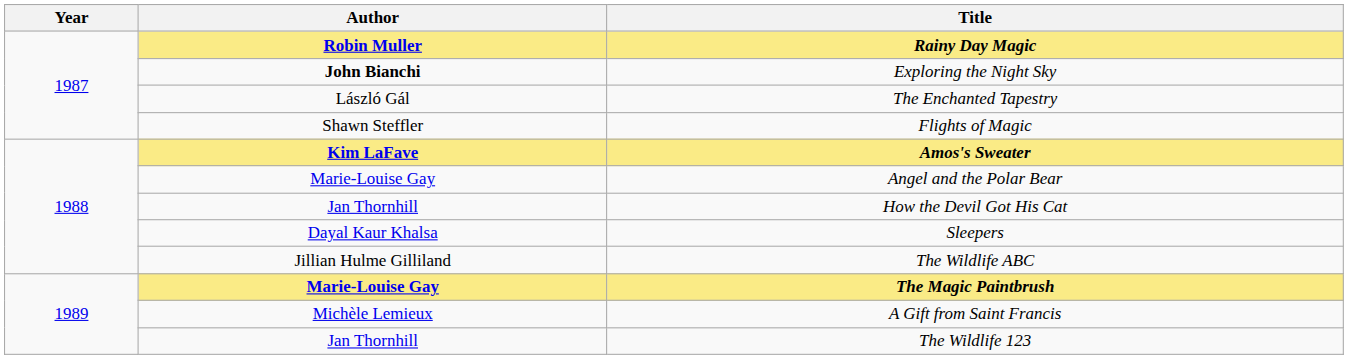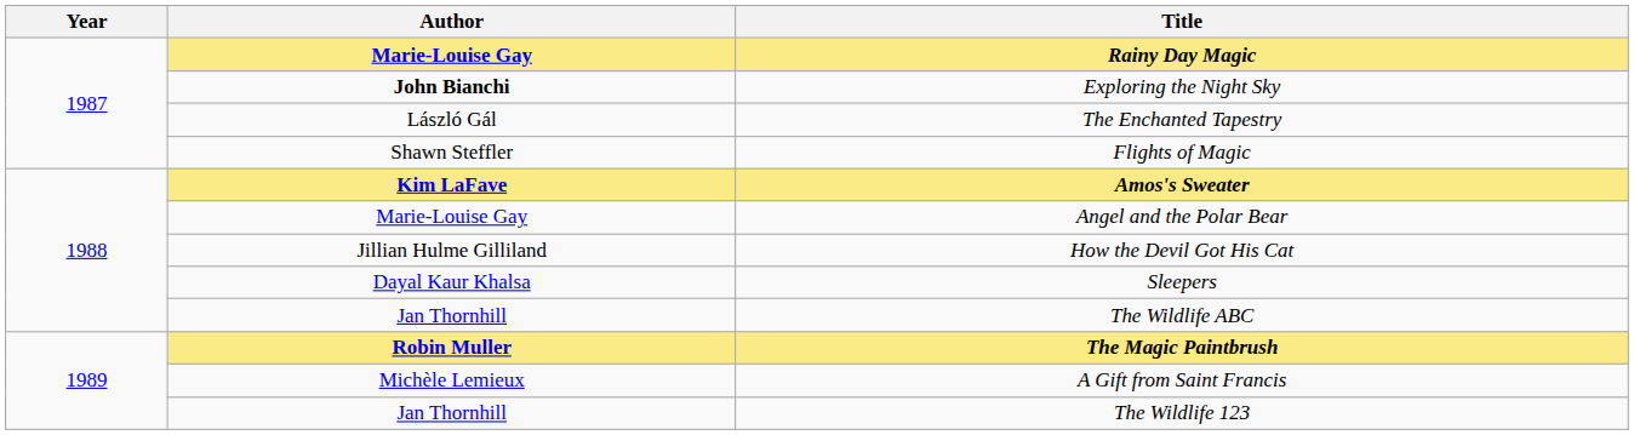Rainy Day Magic | Author: Robin Muller -> Marie-Louise Gay
How the Devil Got His Cat | Author: Jan Thornhill -> Jillian Hulme Gilliland
The Wildlife ABC | Author: Jillian Hulme Gilliland -> Jan Thornhill
The Magic Paintbrush | Author: Marie-Louise Gay -> Robin Muller
